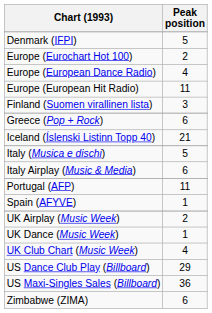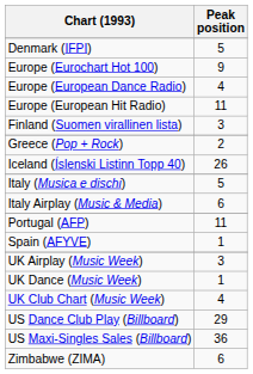Europe (Eurochart Hot 100) | Peak position: 2 -> 9
Greece (Pop + Rock) | Peak position: 6 -> 2
Iceland (Íslenski Listinn Topp 40) | Peak position: 21 -> 26
UK Airplay (Music Week) | Peak position: 2 -> 3
